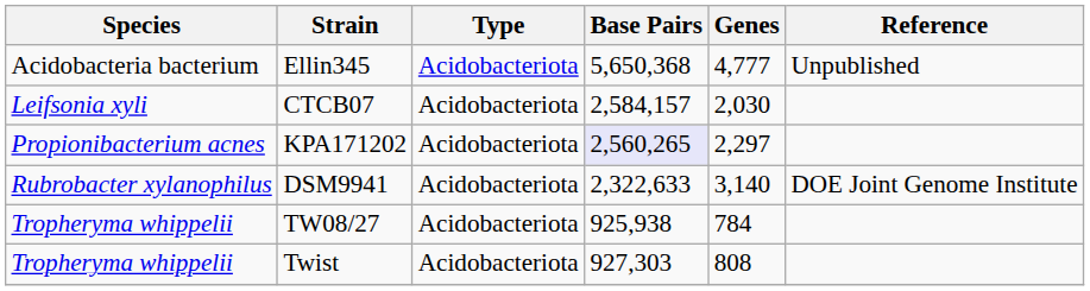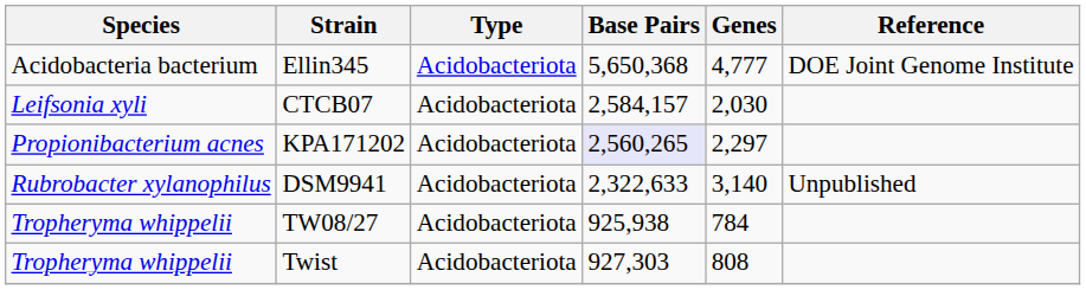Ellin345 | Reference: Unpublished -> DOE Joint Genome Institute
DSM9941 | Reference: DOE Joint Genome Institute -> Unpublished
